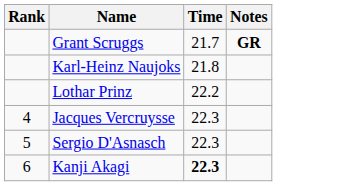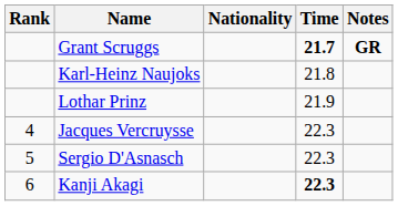+ column: Nationality
Grant Scruggs | Time: normal -> bold
Lothar Prinz | Time: 22.2 -> 21.9
